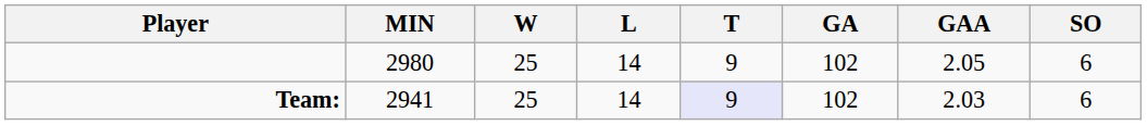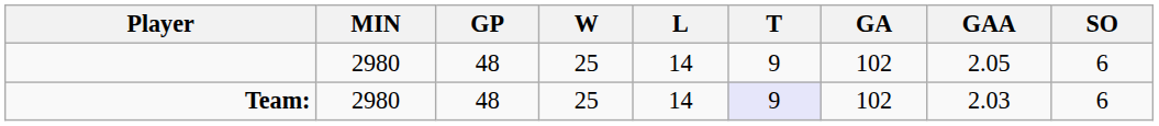+ column: GP | 48 | 48
Team: | MIN: 2941 -> 2980
